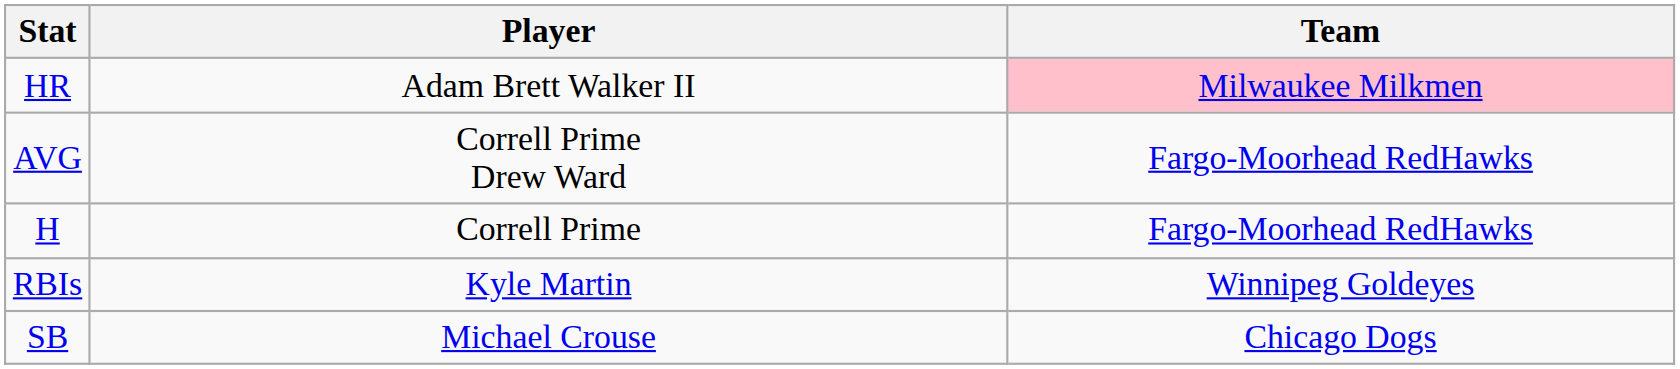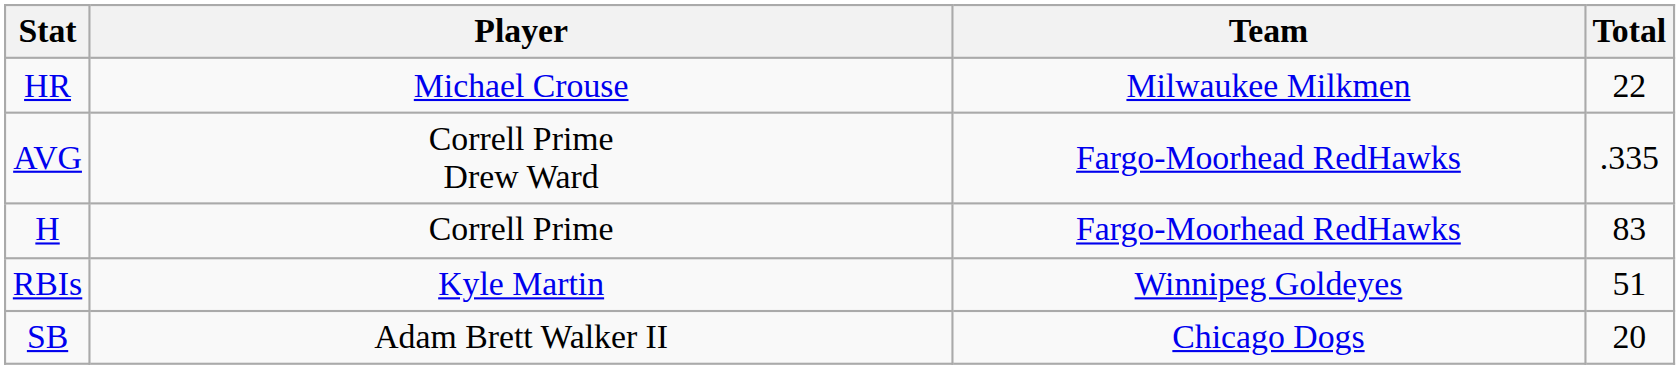+ column: Total | 22 | .335 | 83 | 51 | 20
HR | Player: Adam Brett Walker II -> Michael Crouse
HR | Team: pink background -> no background
SB | Player: Michael Crouse -> Adam Brett Walker II
